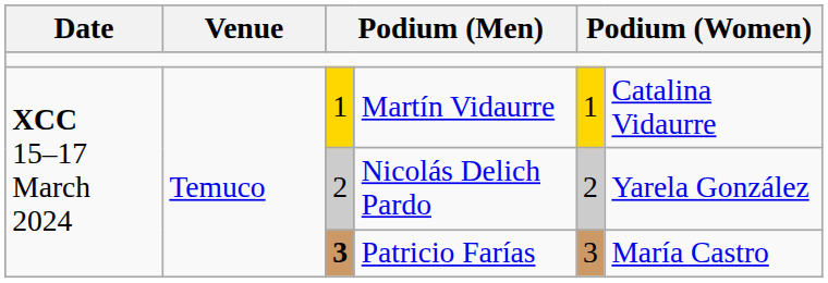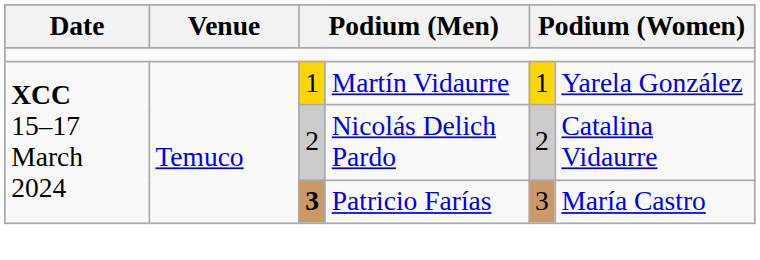Martín Vidaurre | column 6: Catalina Vidaurre -> Yarela González
Nicolás Delich Pardo | column 6: Yarela González -> Catalina Vidaurre
